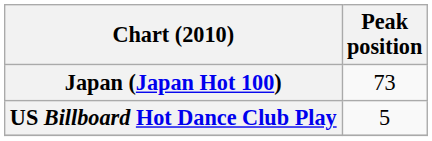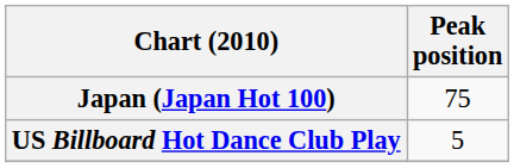Japan (Japan Hot 100) | Peak position: 73 -> 75
